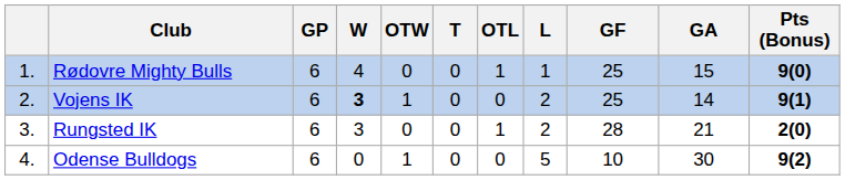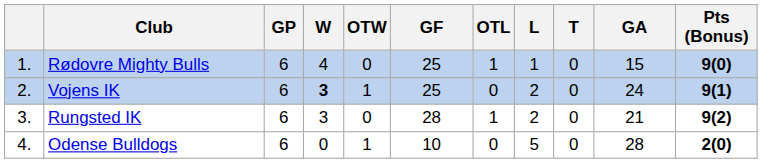columns swapped: T <-> GF
Vojens IK | GA: 14 -> 24
Rungsted IK | Pts (Bonus): 2(0) -> 9(2)
Odense Bulldogs | GA: 30 -> 28
Odense Bulldogs | Pts (Bonus): 9(2) -> 2(0)
